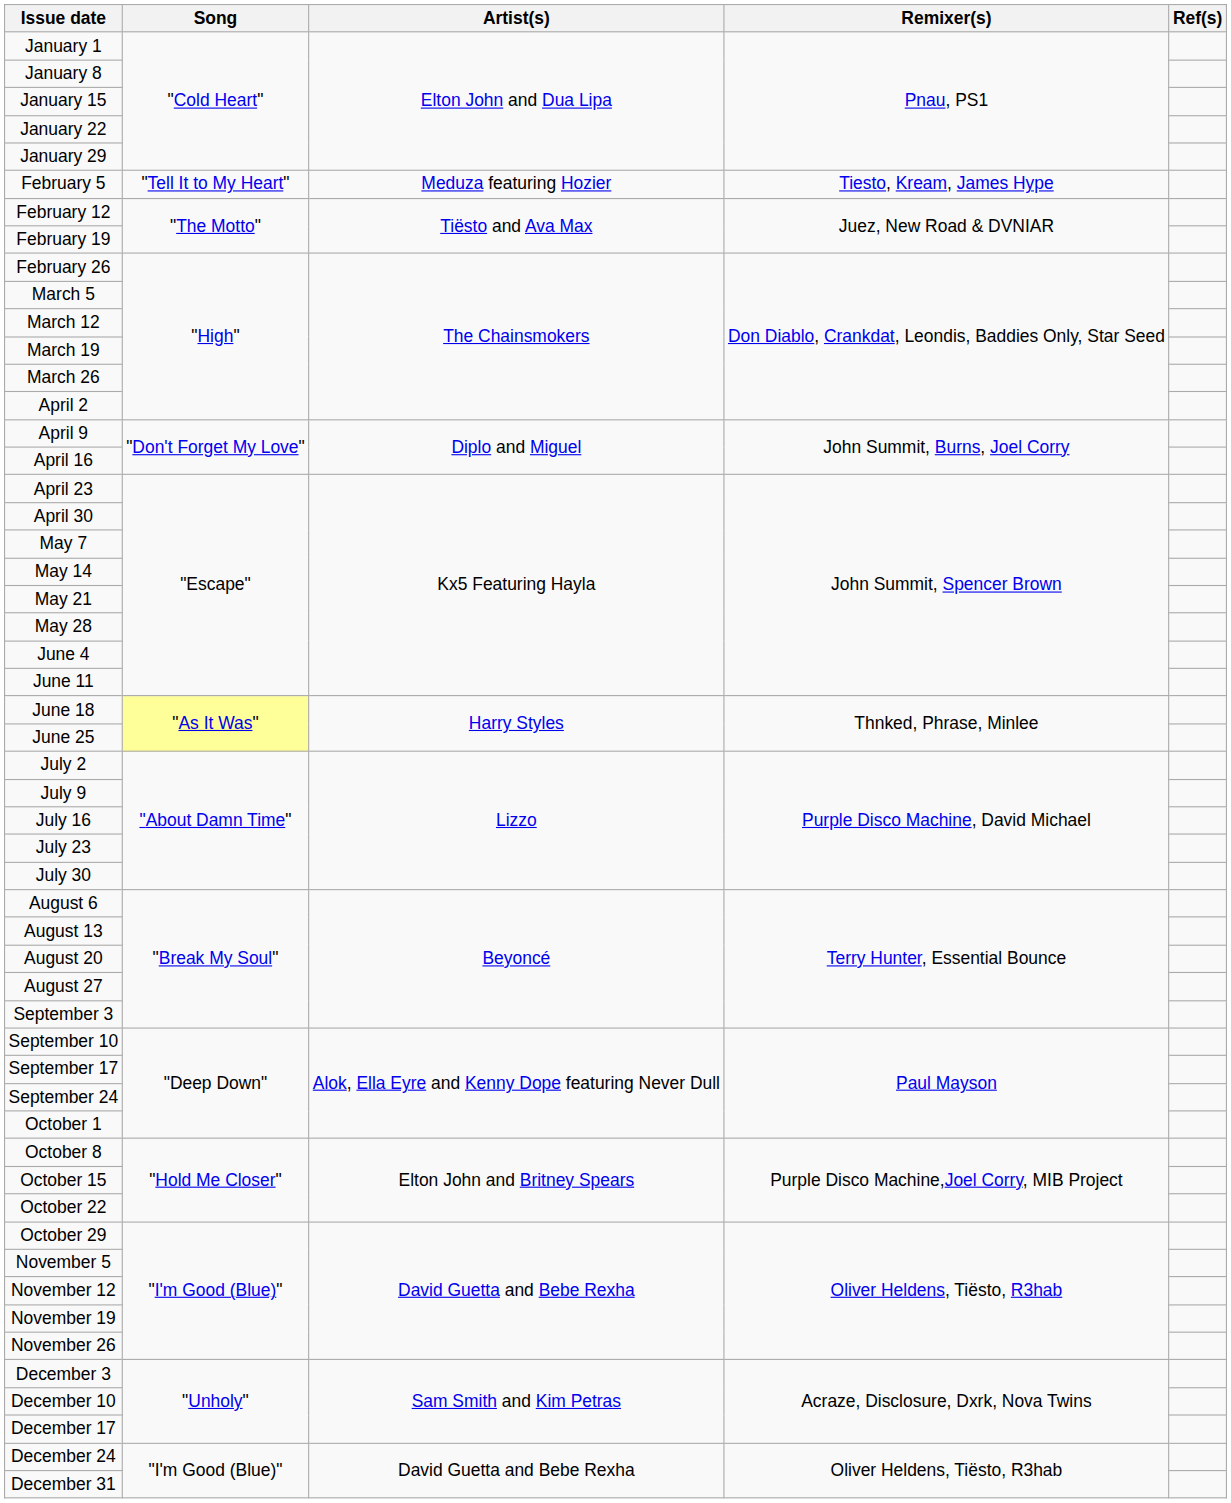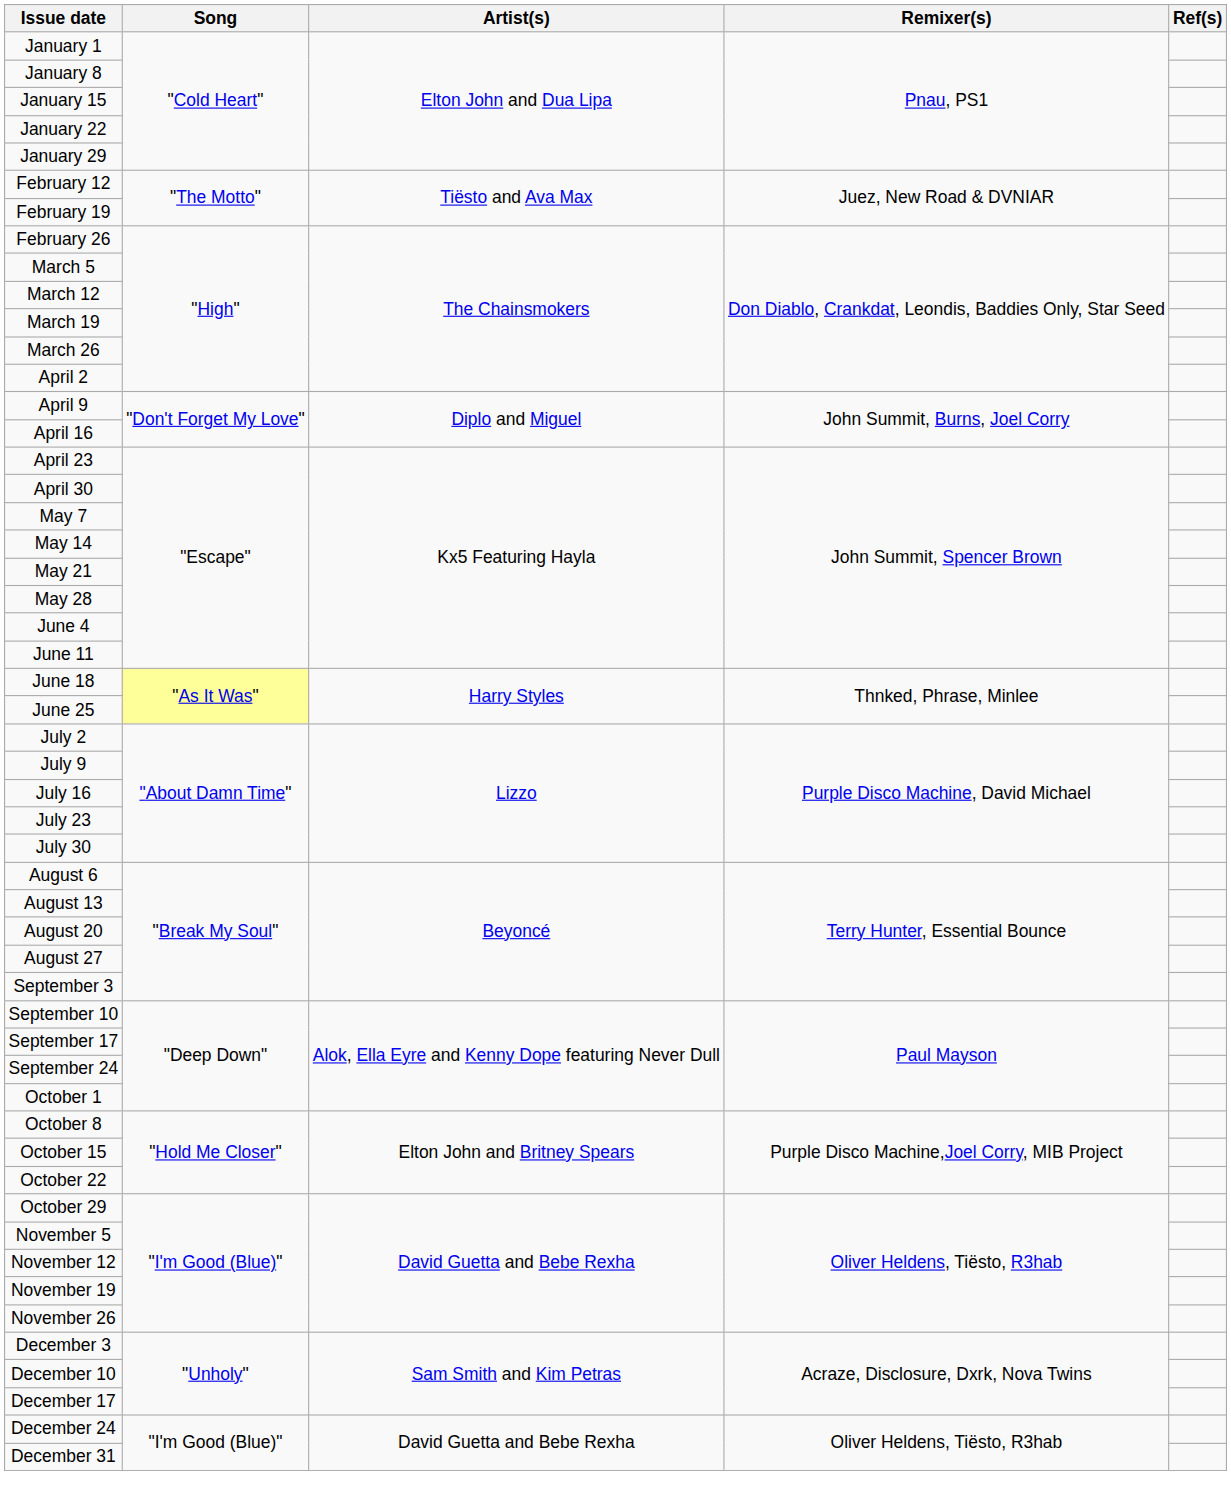- row: February 5 | "Tell It to My Heart" | Meduza featuring Hozier | Tiesto, Kream, James Hype
